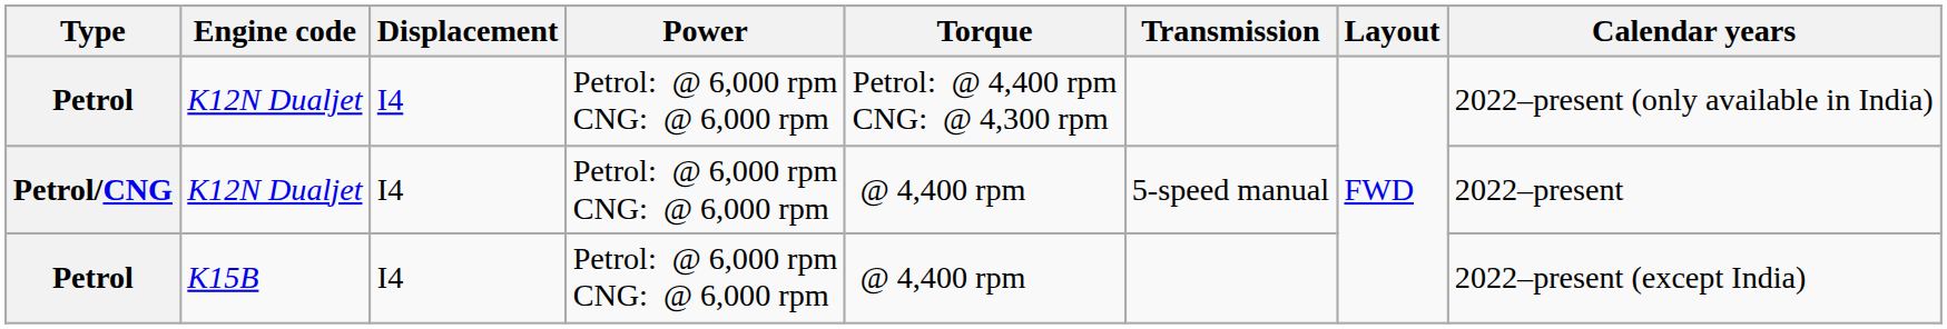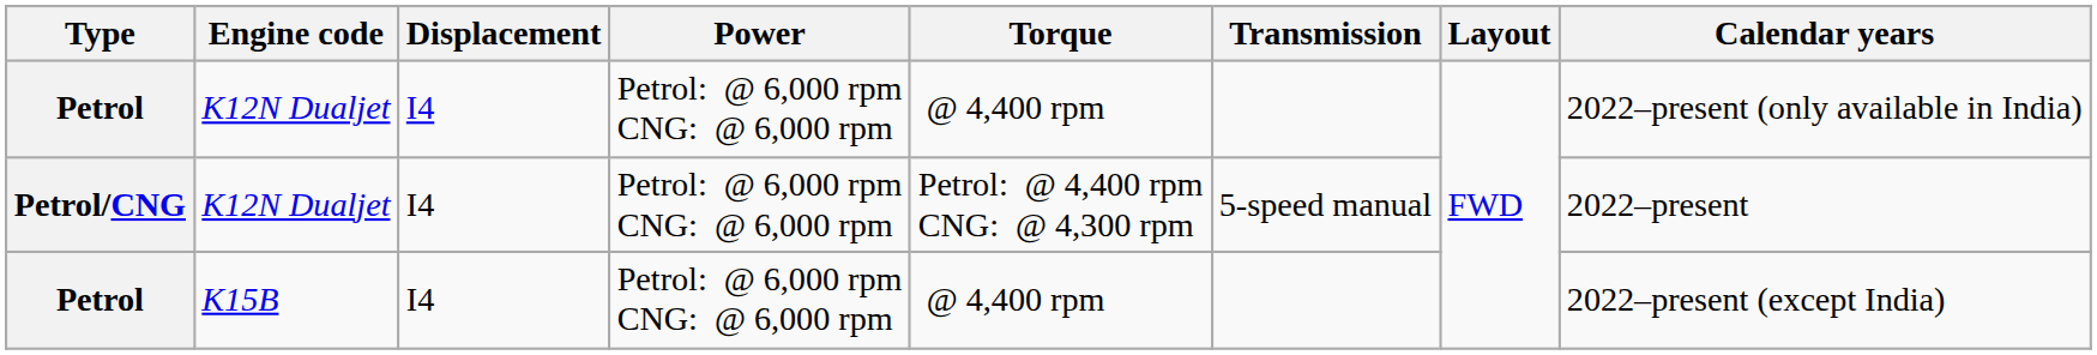Petrol / K12N Dualjet | Torque: Petrol: @ 4,400 rpm CNG: @ 4,300 rpm -> @ 4,400 rpm
Petrol/CNG | Torque: @ 4,400 rpm -> Petrol: @ 4,400 rpm CNG: @ 4,300 rpm
